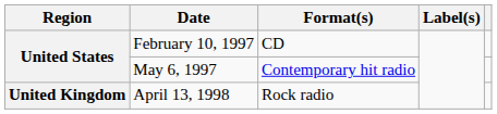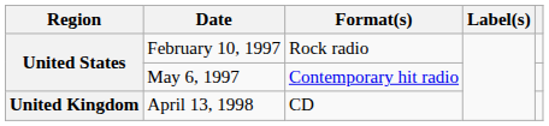February 10, 1997 | Format(s): CD -> Rock radio
April 13, 1998 | Format(s): Rock radio -> CD
